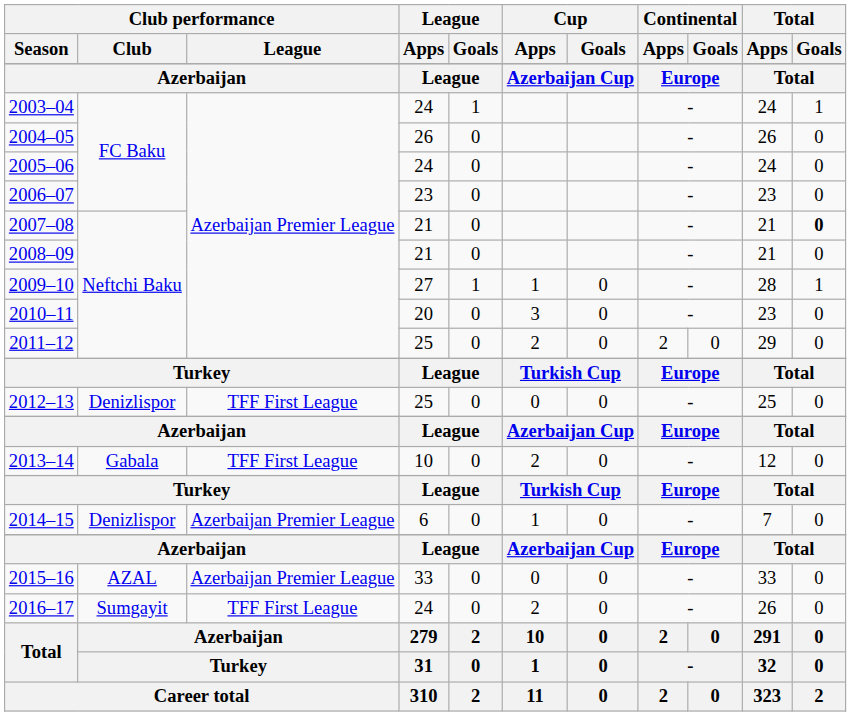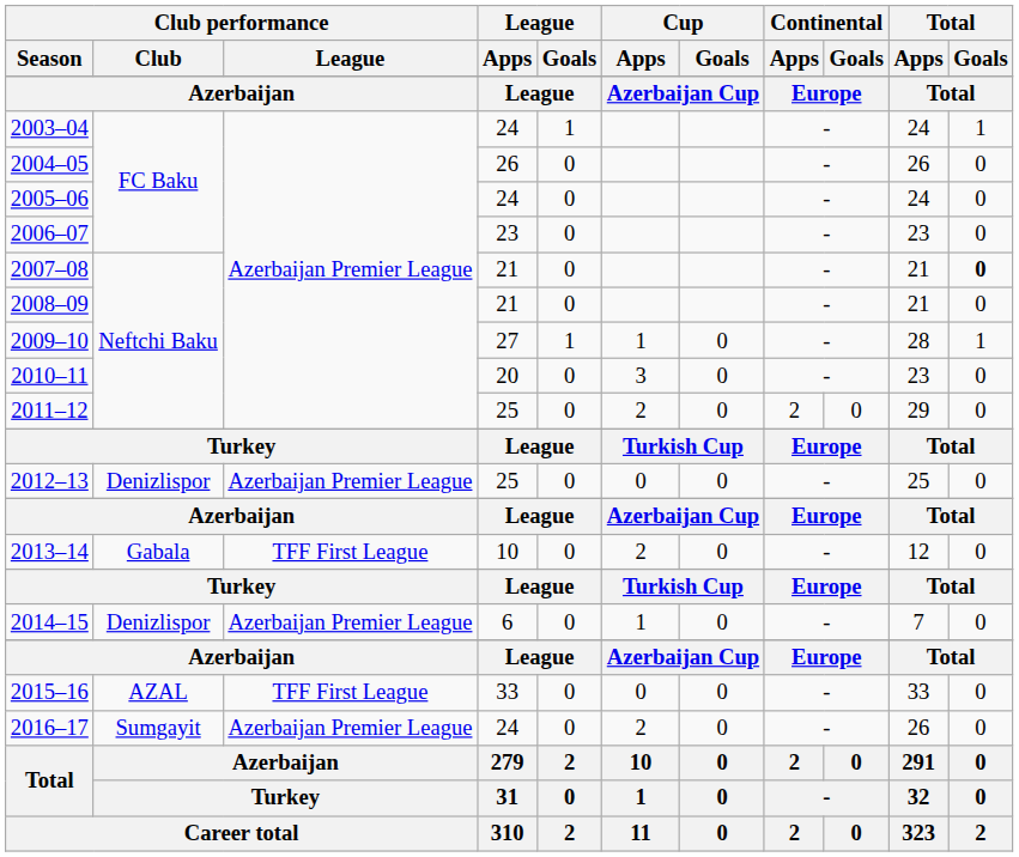2012–13 | Club performance / League: TFF First League -> Azerbaijan Premier League
2015–16 | Club performance / League: Azerbaijan Premier League -> TFF First League
2016–17 | Club performance / League: TFF First League -> Azerbaijan Premier League
